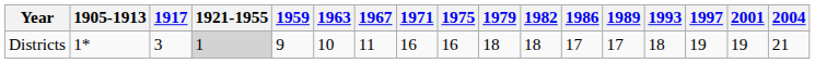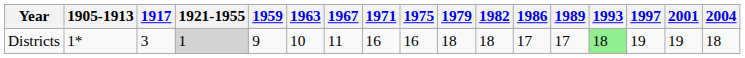Districts | 1993: no background -> lightgreen background
Districts | 2004: 21 -> 18
